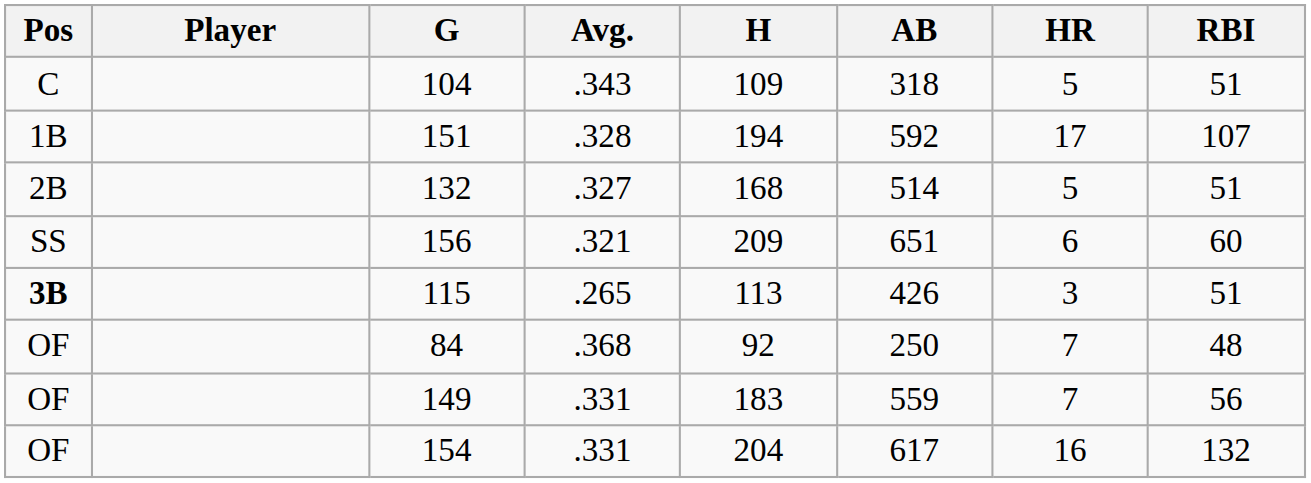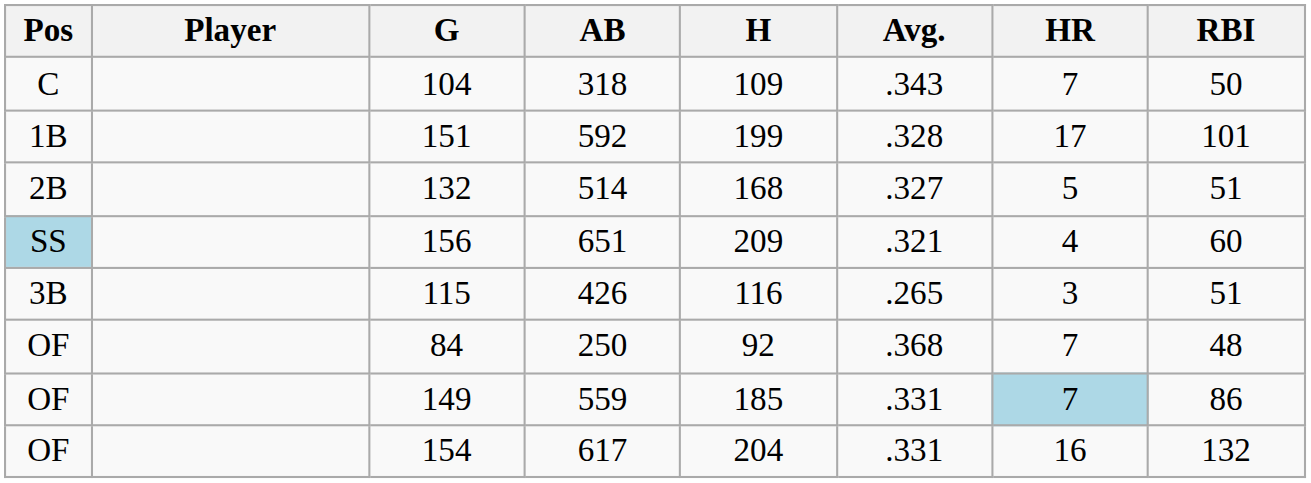columns swapped: AB <-> Avg.
104 | HR: 5 -> 7
104 | RBI: 51 -> 50
151 | H: 194 -> 199
151 | RBI: 107 -> 101
156 | Pos: no background -> lightblue background
156 | HR: 6 -> 4
115 | Pos: bold -> normal
115 | H: 113 -> 116
149 | H: 183 -> 185
149 | HR: no background -> lightblue background
149 | RBI: 56 -> 86
